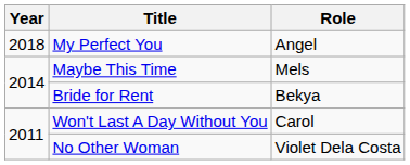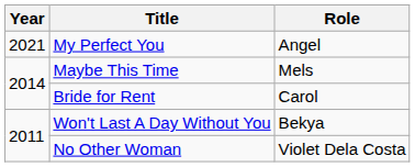My Perfect You | Year: 2018 -> 2021
Bride for Rent | Role: Bekya -> Carol
Won't Last A Day Without You | Role: Carol -> Bekya
